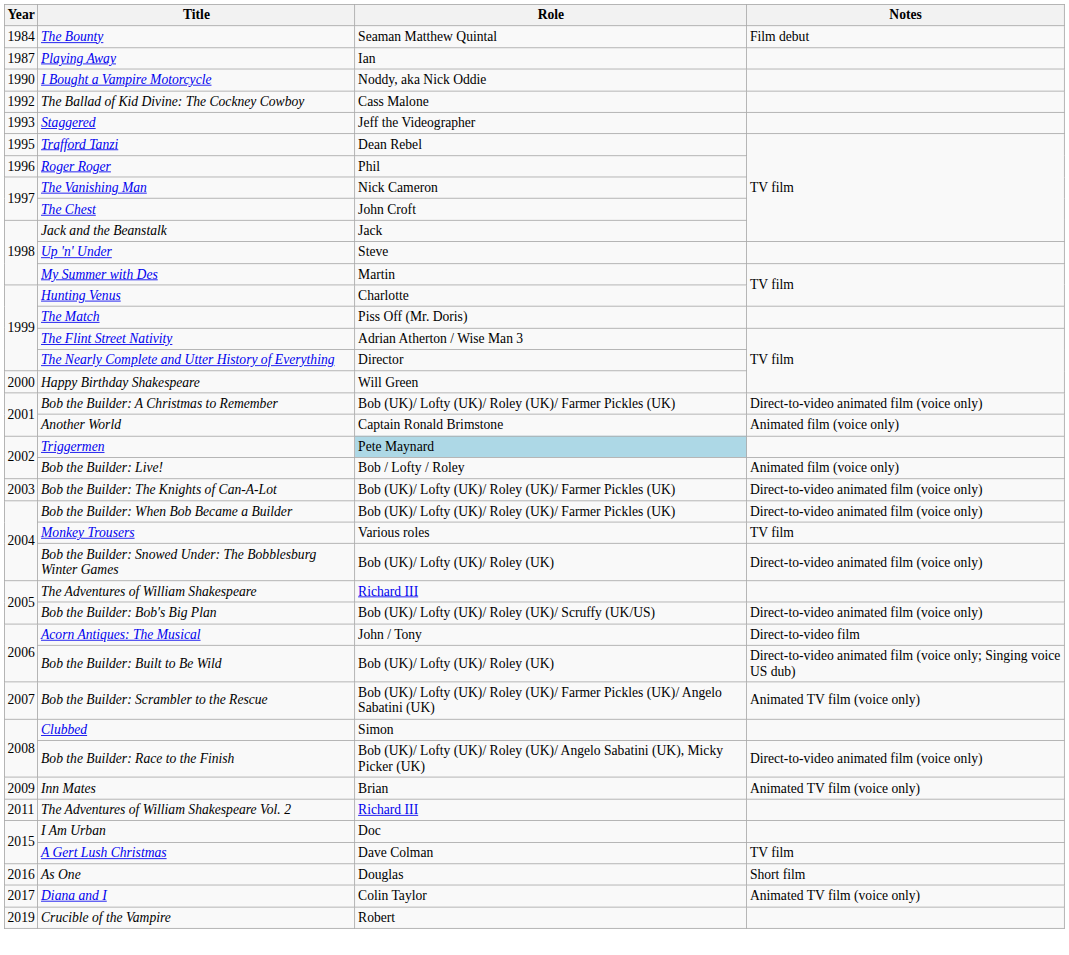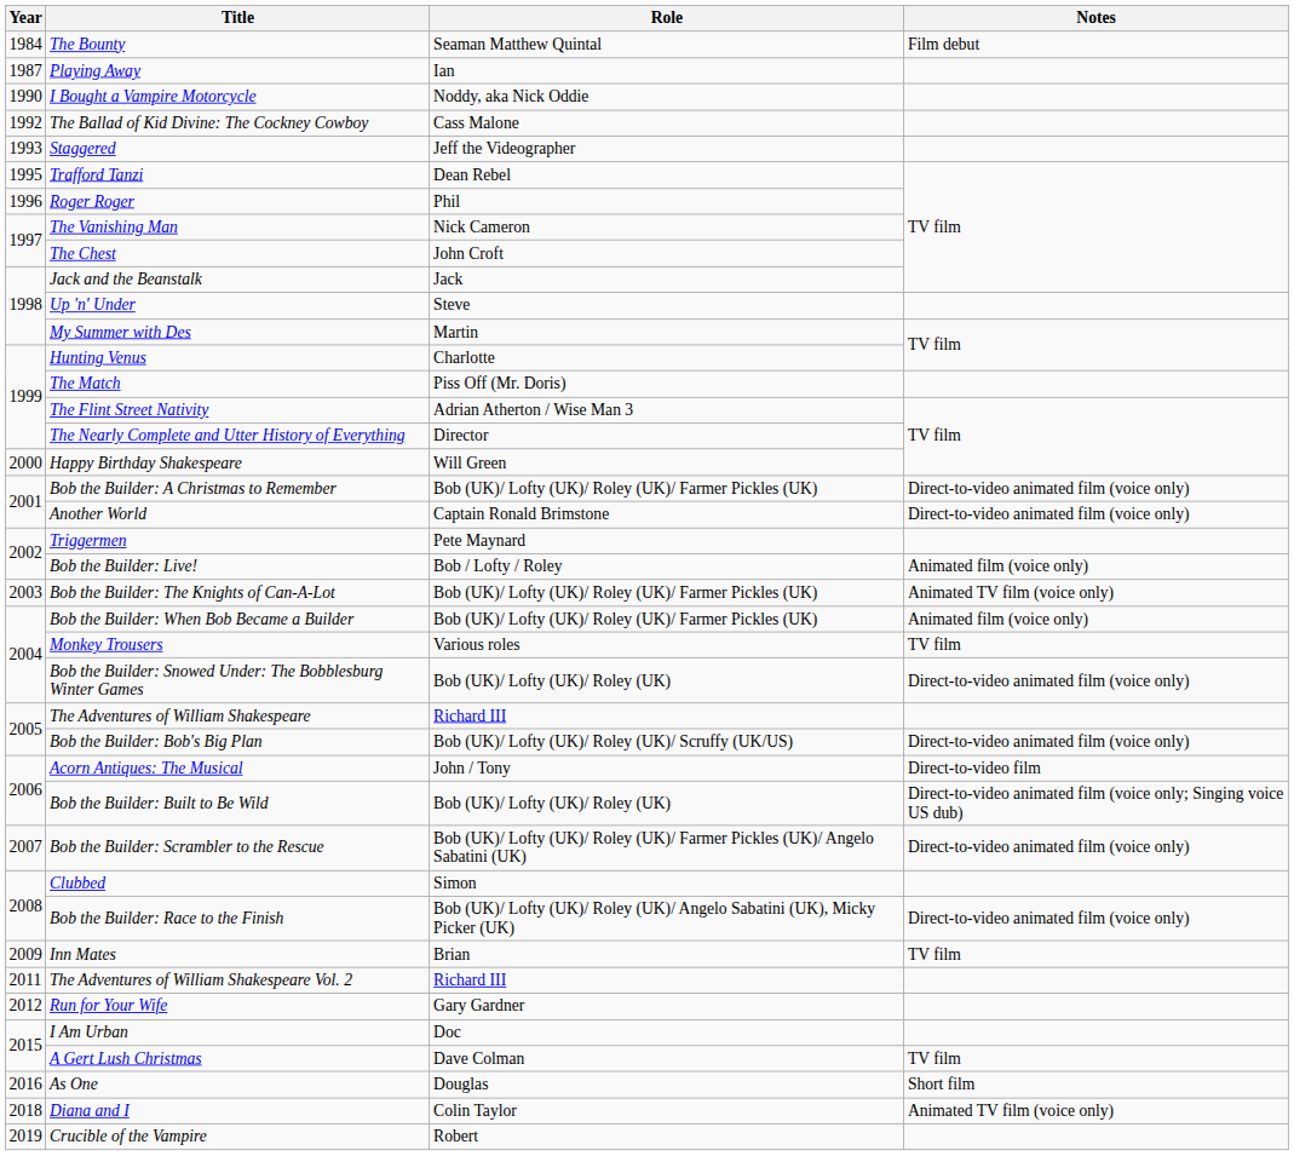Another World | Notes: Animated film (voice only) -> Direct-to-video animated film (voice only)
Triggermen | Role: lightblue background -> no background
Bob the Builder: The Knights of Can-A-Lot | Notes: Direct-to-video animated film (voice only) -> Animated TV film (voice only)
Bob the Builder: When Bob Became a Builder | Notes: Direct-to-video animated film (voice only) -> Animated film (voice only)
Bob the Builder: Scrambler to the Rescue | Notes: Animated TV film (voice only) -> Direct-to-video animated film (voice only)
Inn Mates | Notes: Animated TV film (voice only) -> TV film
+ row: 2012 | Run for Your Wife | Gary Gardner
Diana and I | Year: 2017 -> 2018
